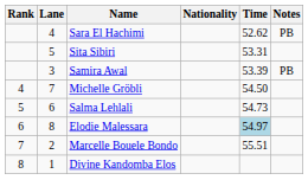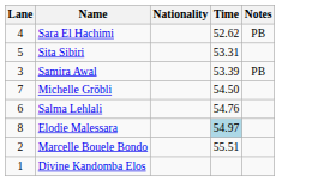- column: Rank | 4 | 5 | 6 | 7 | 8
Salma Lehlali | Time: 54.73 -> 54.76
